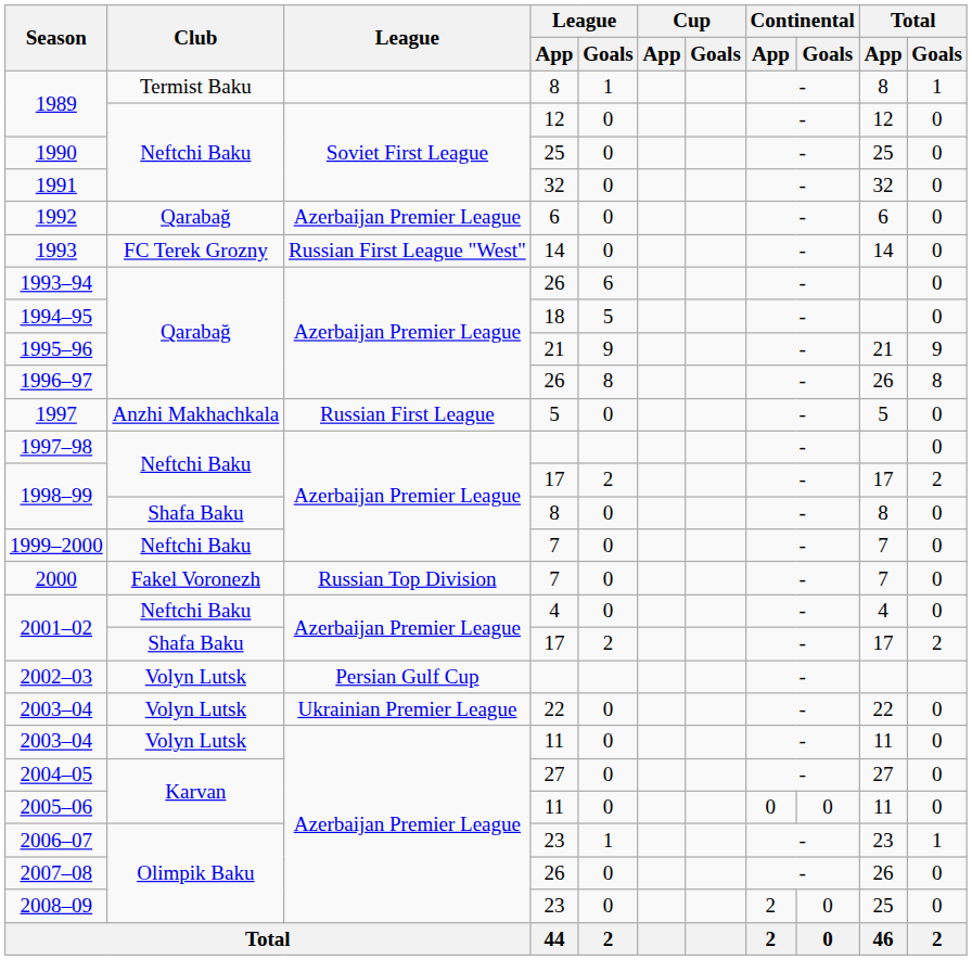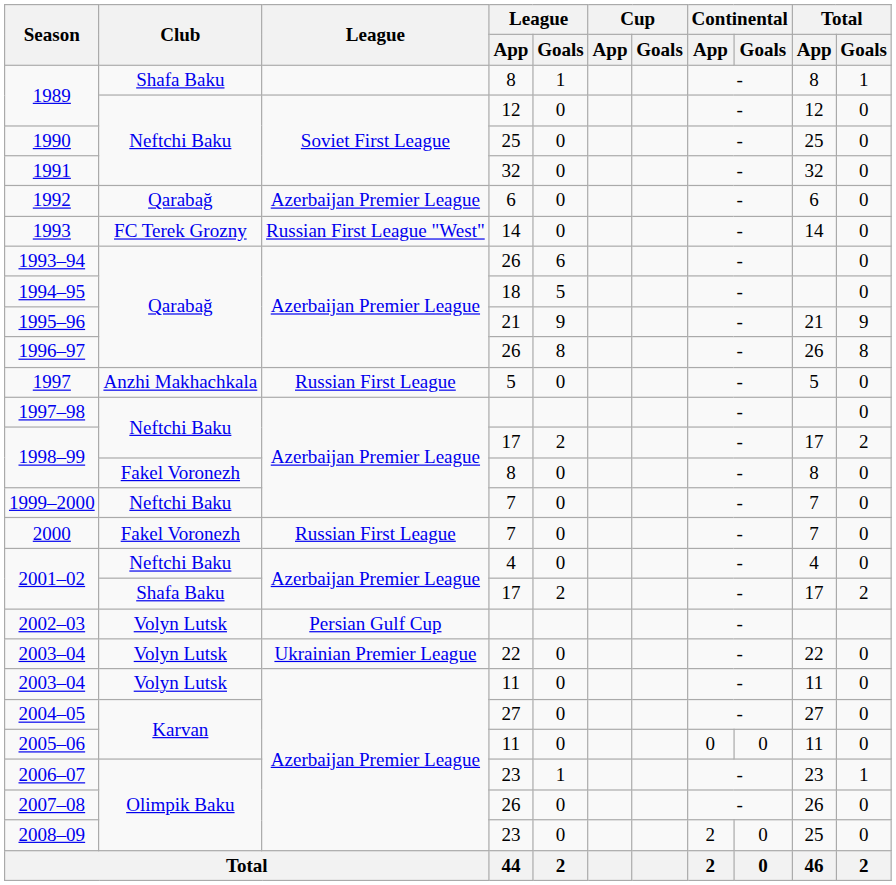1989 / 8 | Club: Termist Baku -> Shafa Baku
1998–99 / 8 | Club: Shafa Baku -> Fakel Voronezh
2000 | League: Russian Top Division -> Russian First League
